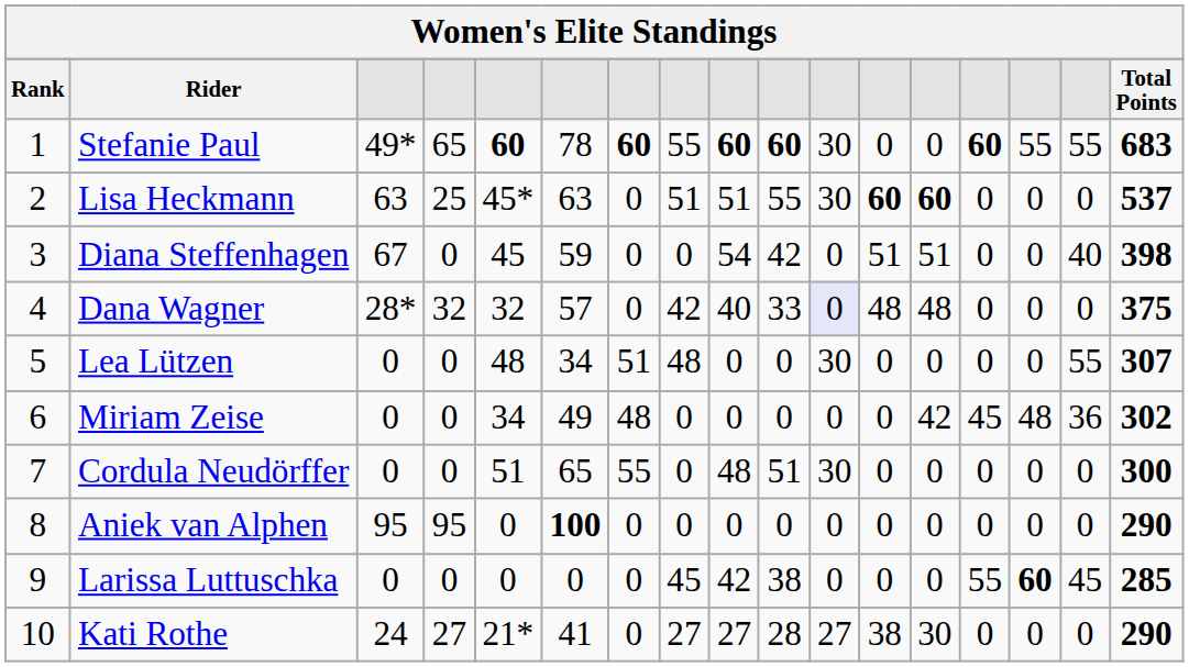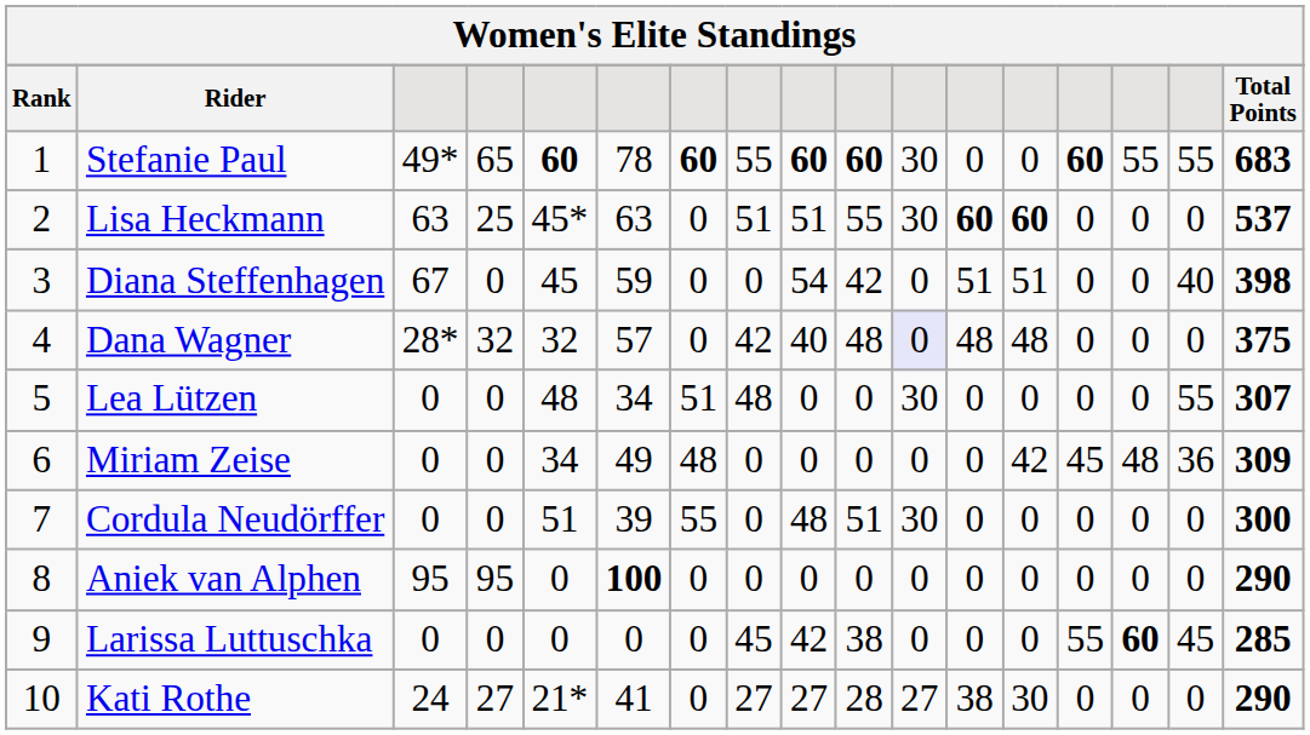Dana Wagner | column 10: 33 -> 48
Miriam Zeise | Total Points: 302 -> 309
Cordula Neudörffer | column 6: 65 -> 39
